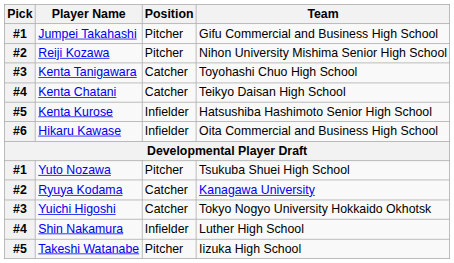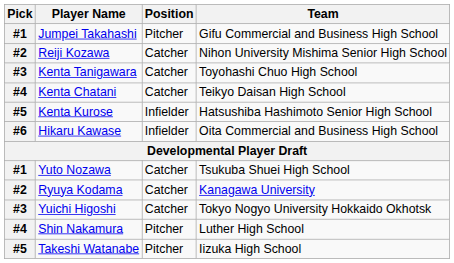Reiji Kozawa | Position: Pitcher -> Catcher
Yuto Nozawa | Position: Pitcher -> Catcher
Shin Nakamura | Position: Infielder -> Pitcher
